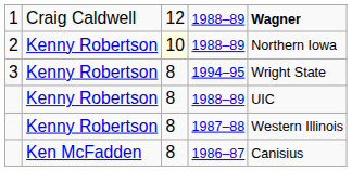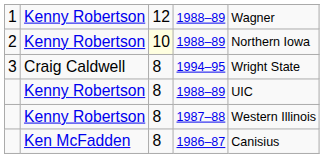1 | column 2: Craig Caldwell -> Kenny Robertson
1 | column 5: bold -> normal
3 | column 2: Kenny Robertson -> Craig Caldwell
